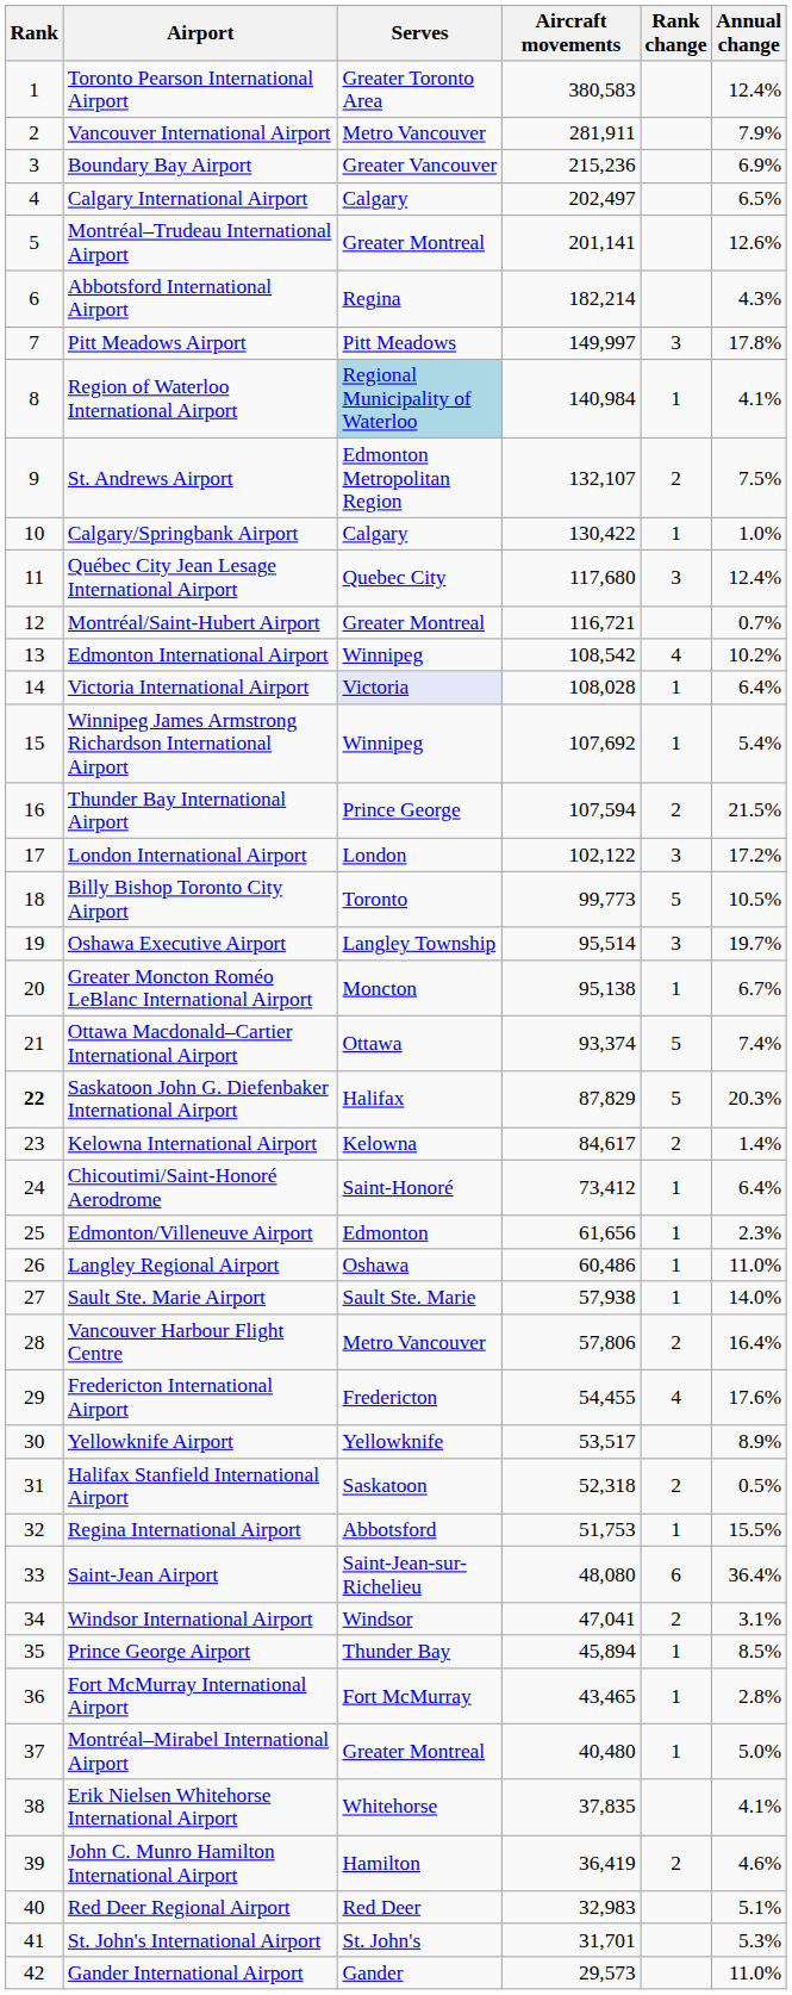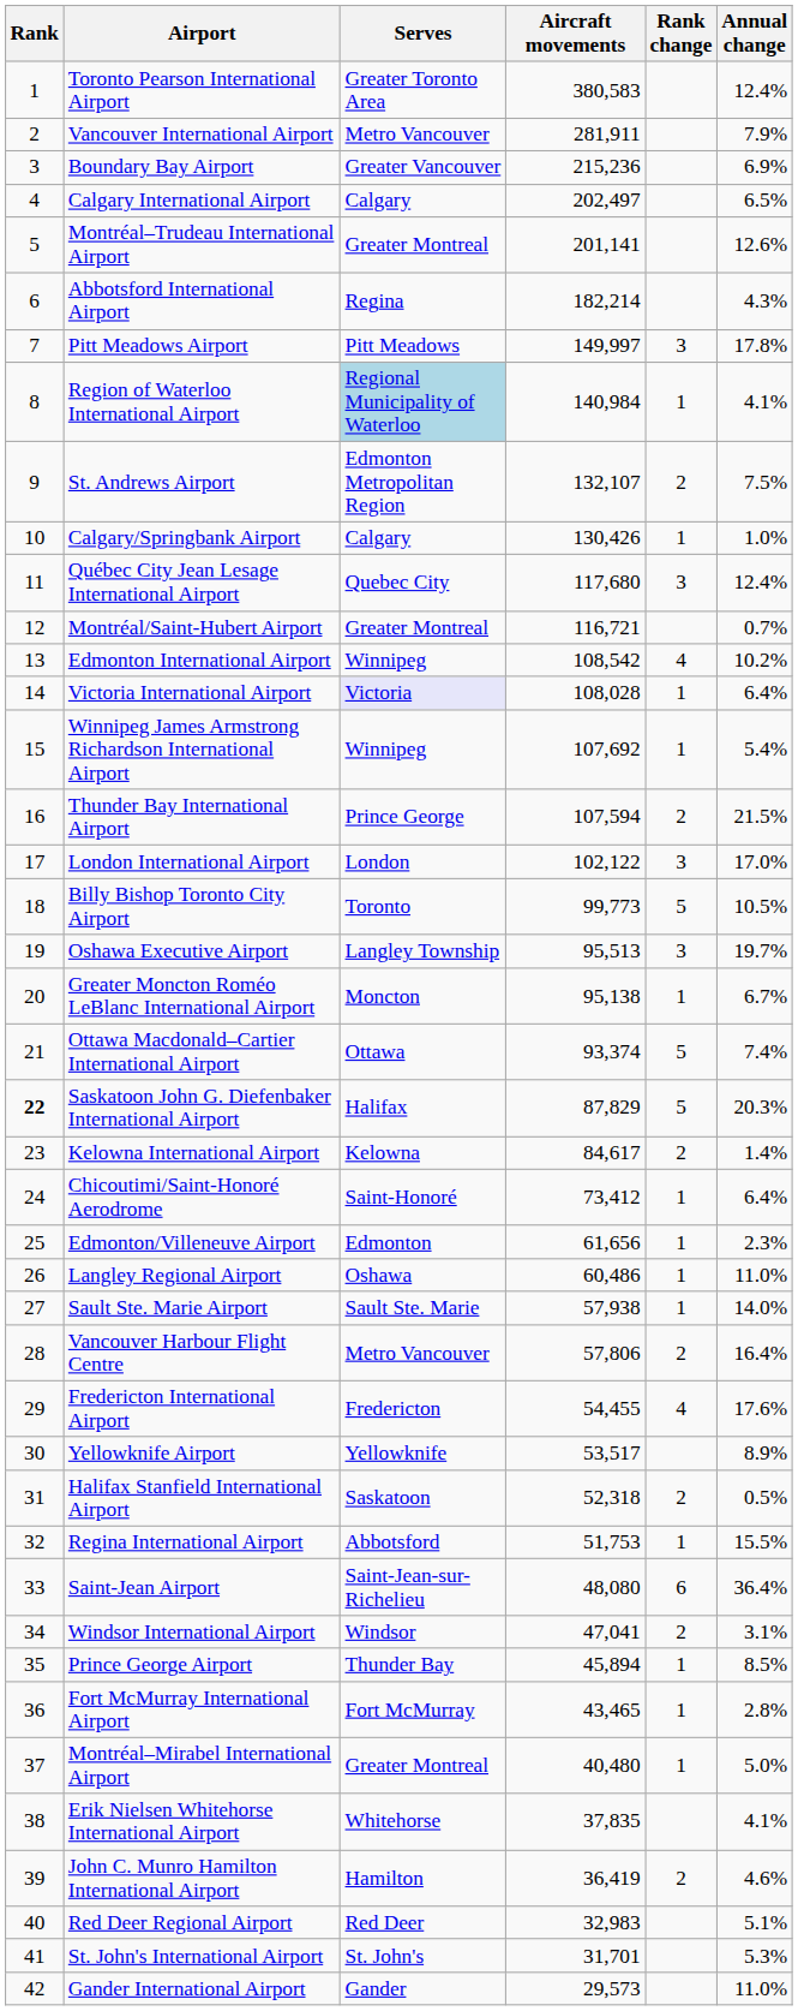Calgary/Springbank Airport | Aircraft movements: 130,422 -> 130,426
London International Airport | Annual change: 17.2% -> 17.0%
Oshawa Executive Airport | Aircraft movements: 95,514 -> 95,513
